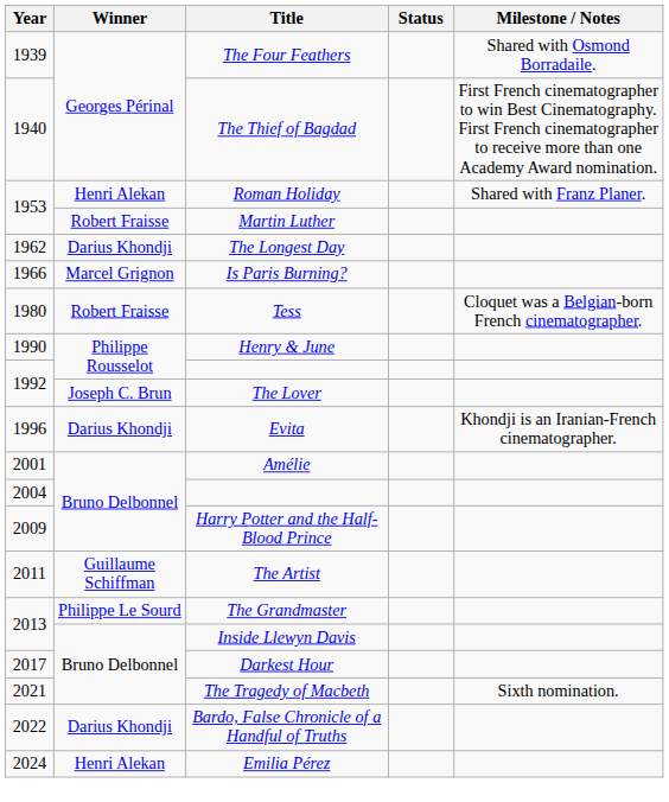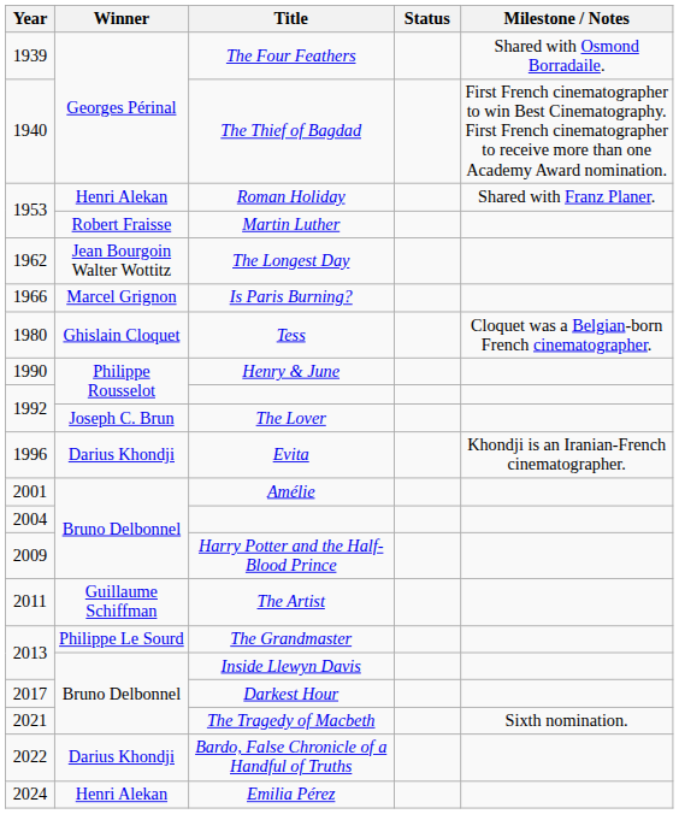The Longest Day | Winner: Darius Khondji -> Jean Bourgoin Walter Wottitz
Tess | Winner: Robert Fraisse -> Ghislain Cloquet
